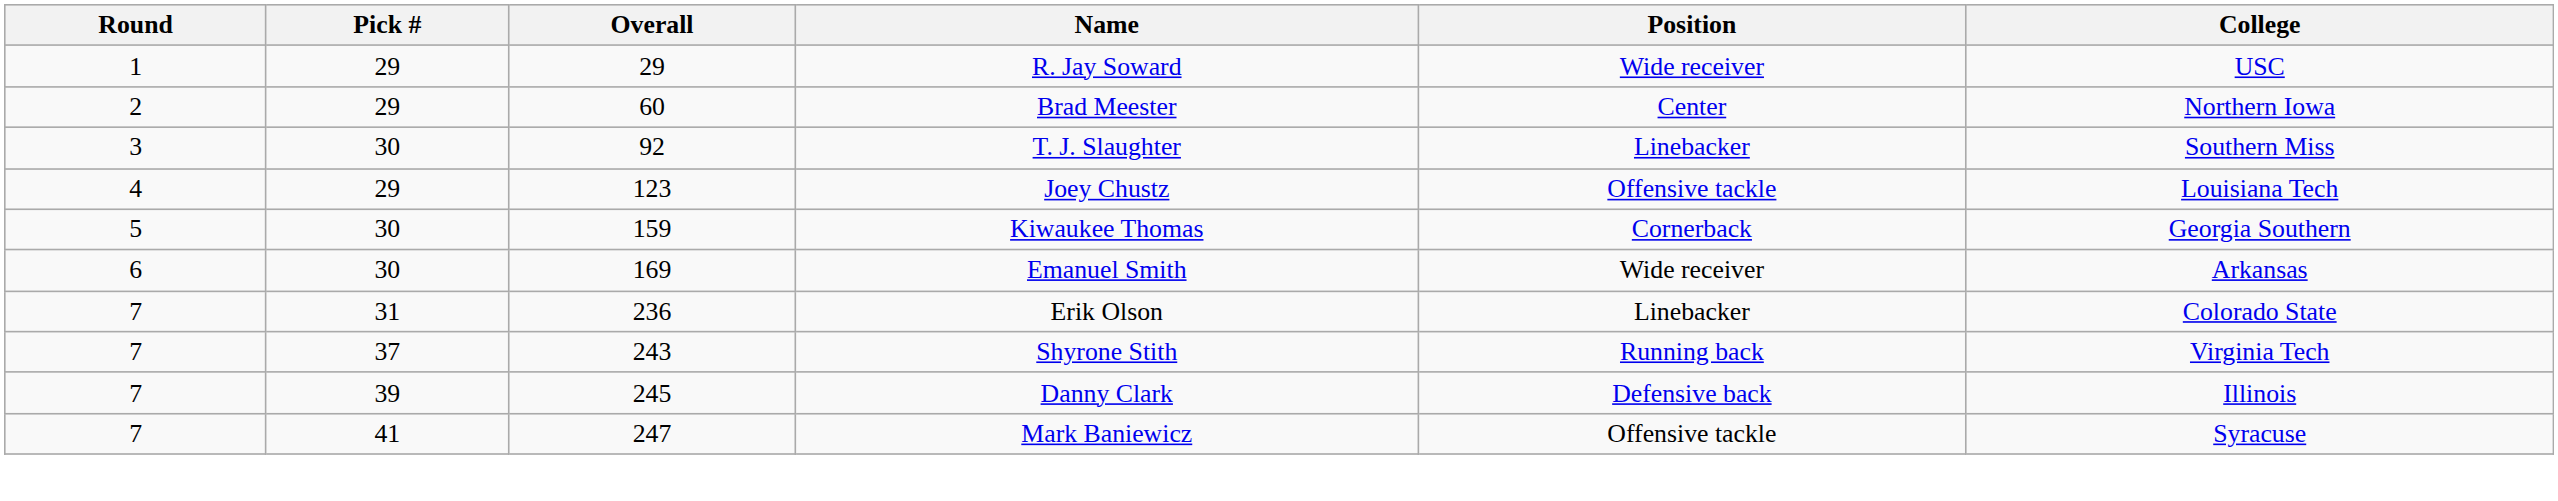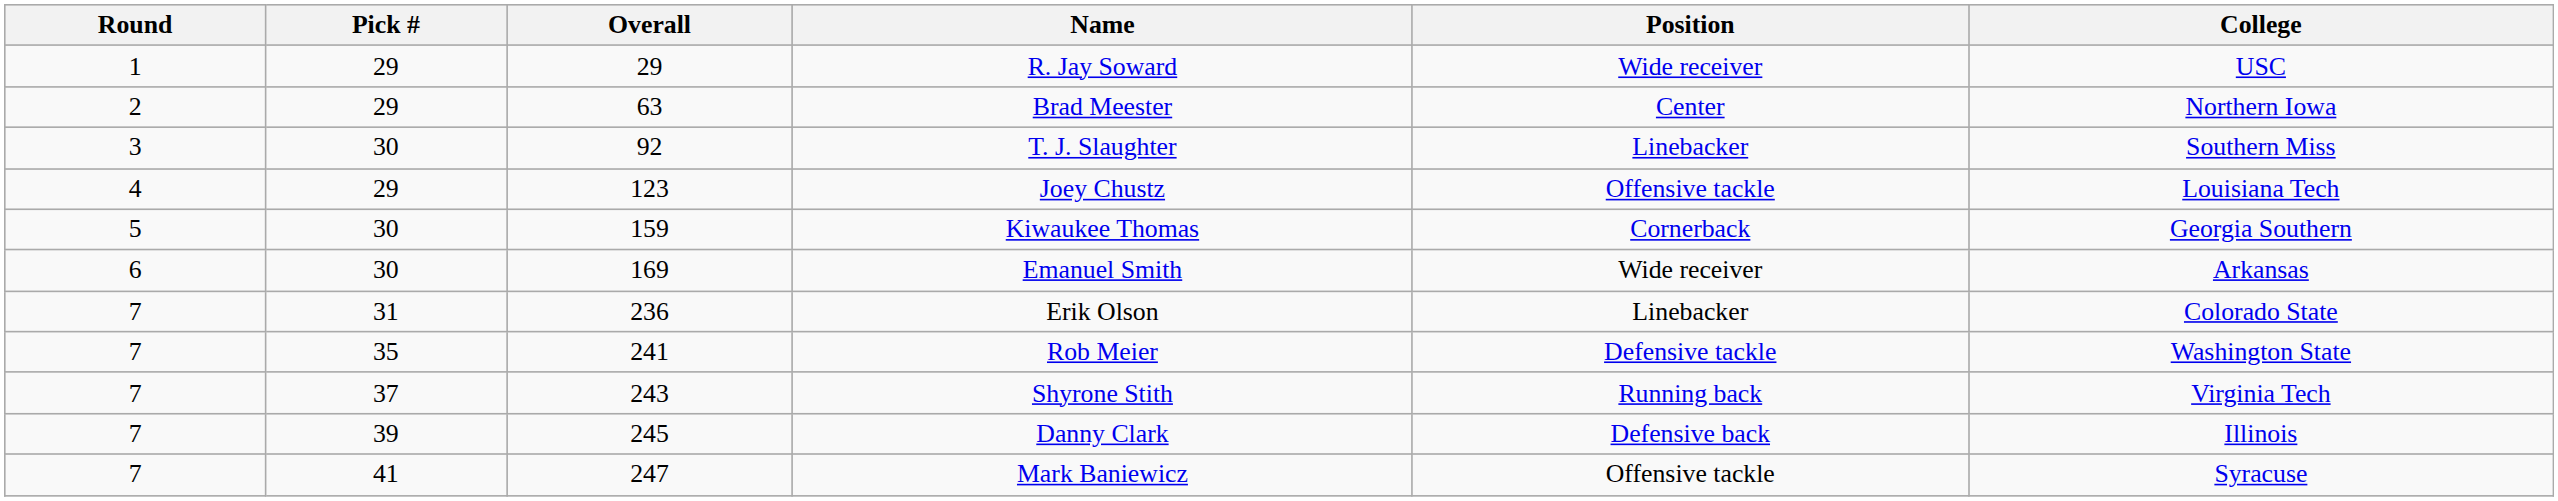Brad Meester | Overall: 60 -> 63
+ row: 7 | 35 | 241 | Rob Meier | Defensive tackle | Washington State
